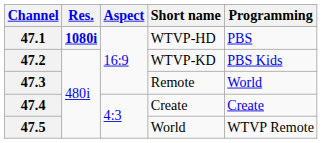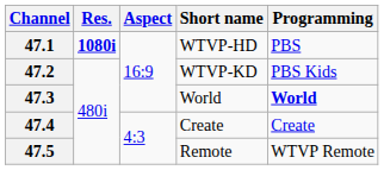47.3 | Short name: Remote -> World
47.3 | Programming: normal -> bold
47.5 | Short name: World -> Remote
